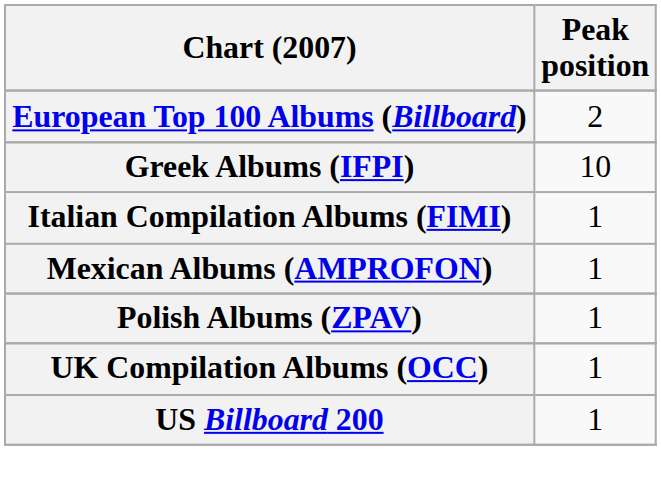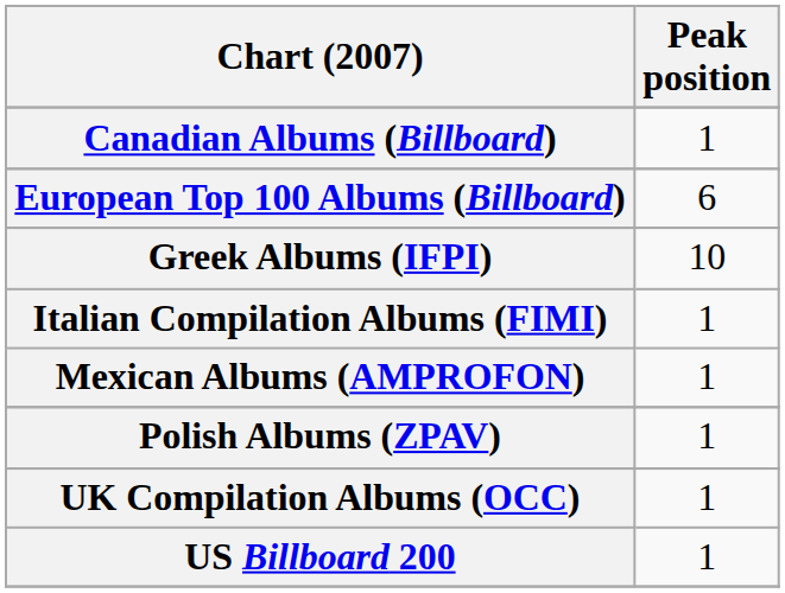+ row: Canadian Albums (Billboard) | 1
European Top 100 Albums (Billboard) | Peak position: 2 -> 6
